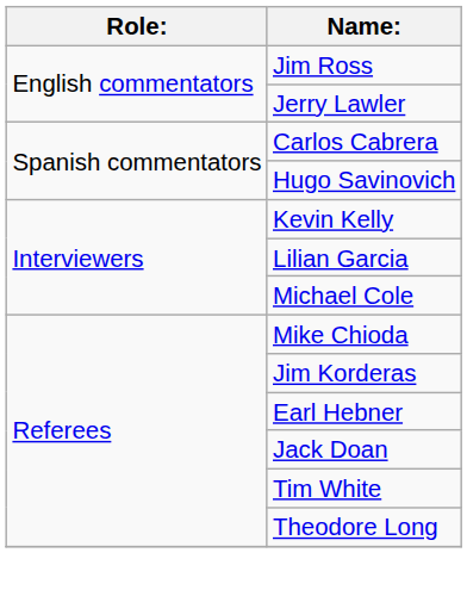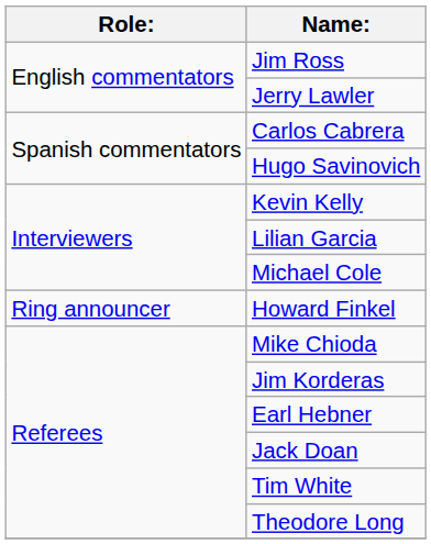+ row: Ring announcer | Howard Finkel
